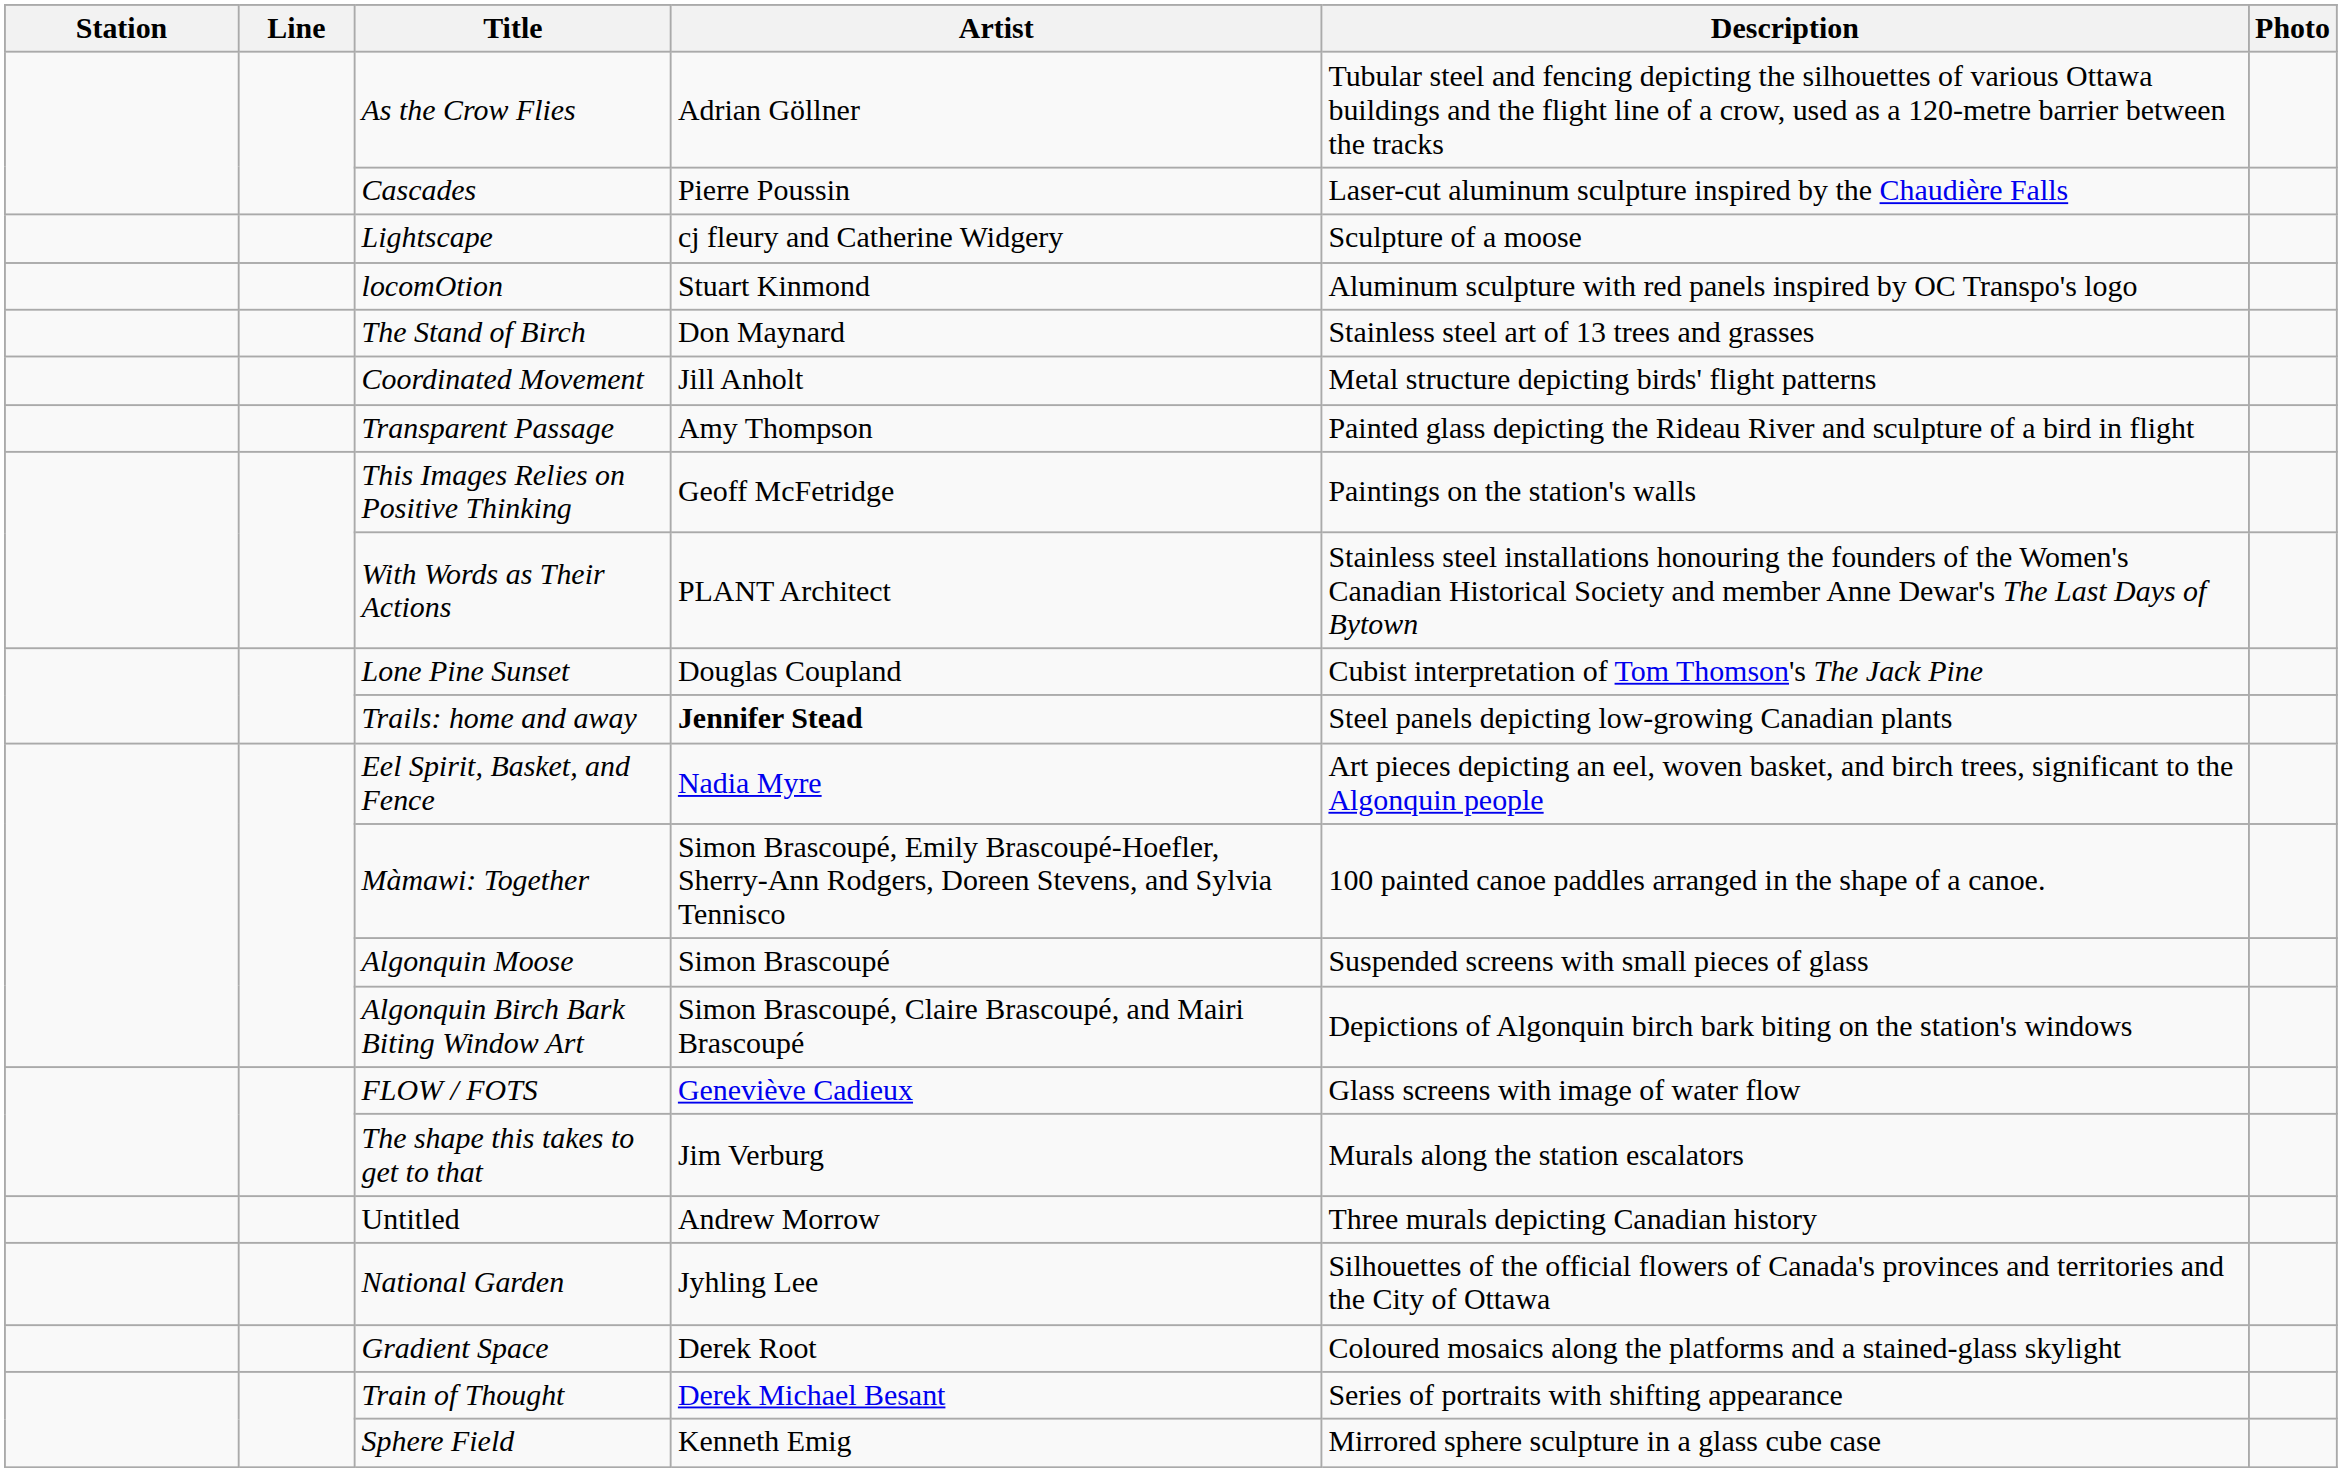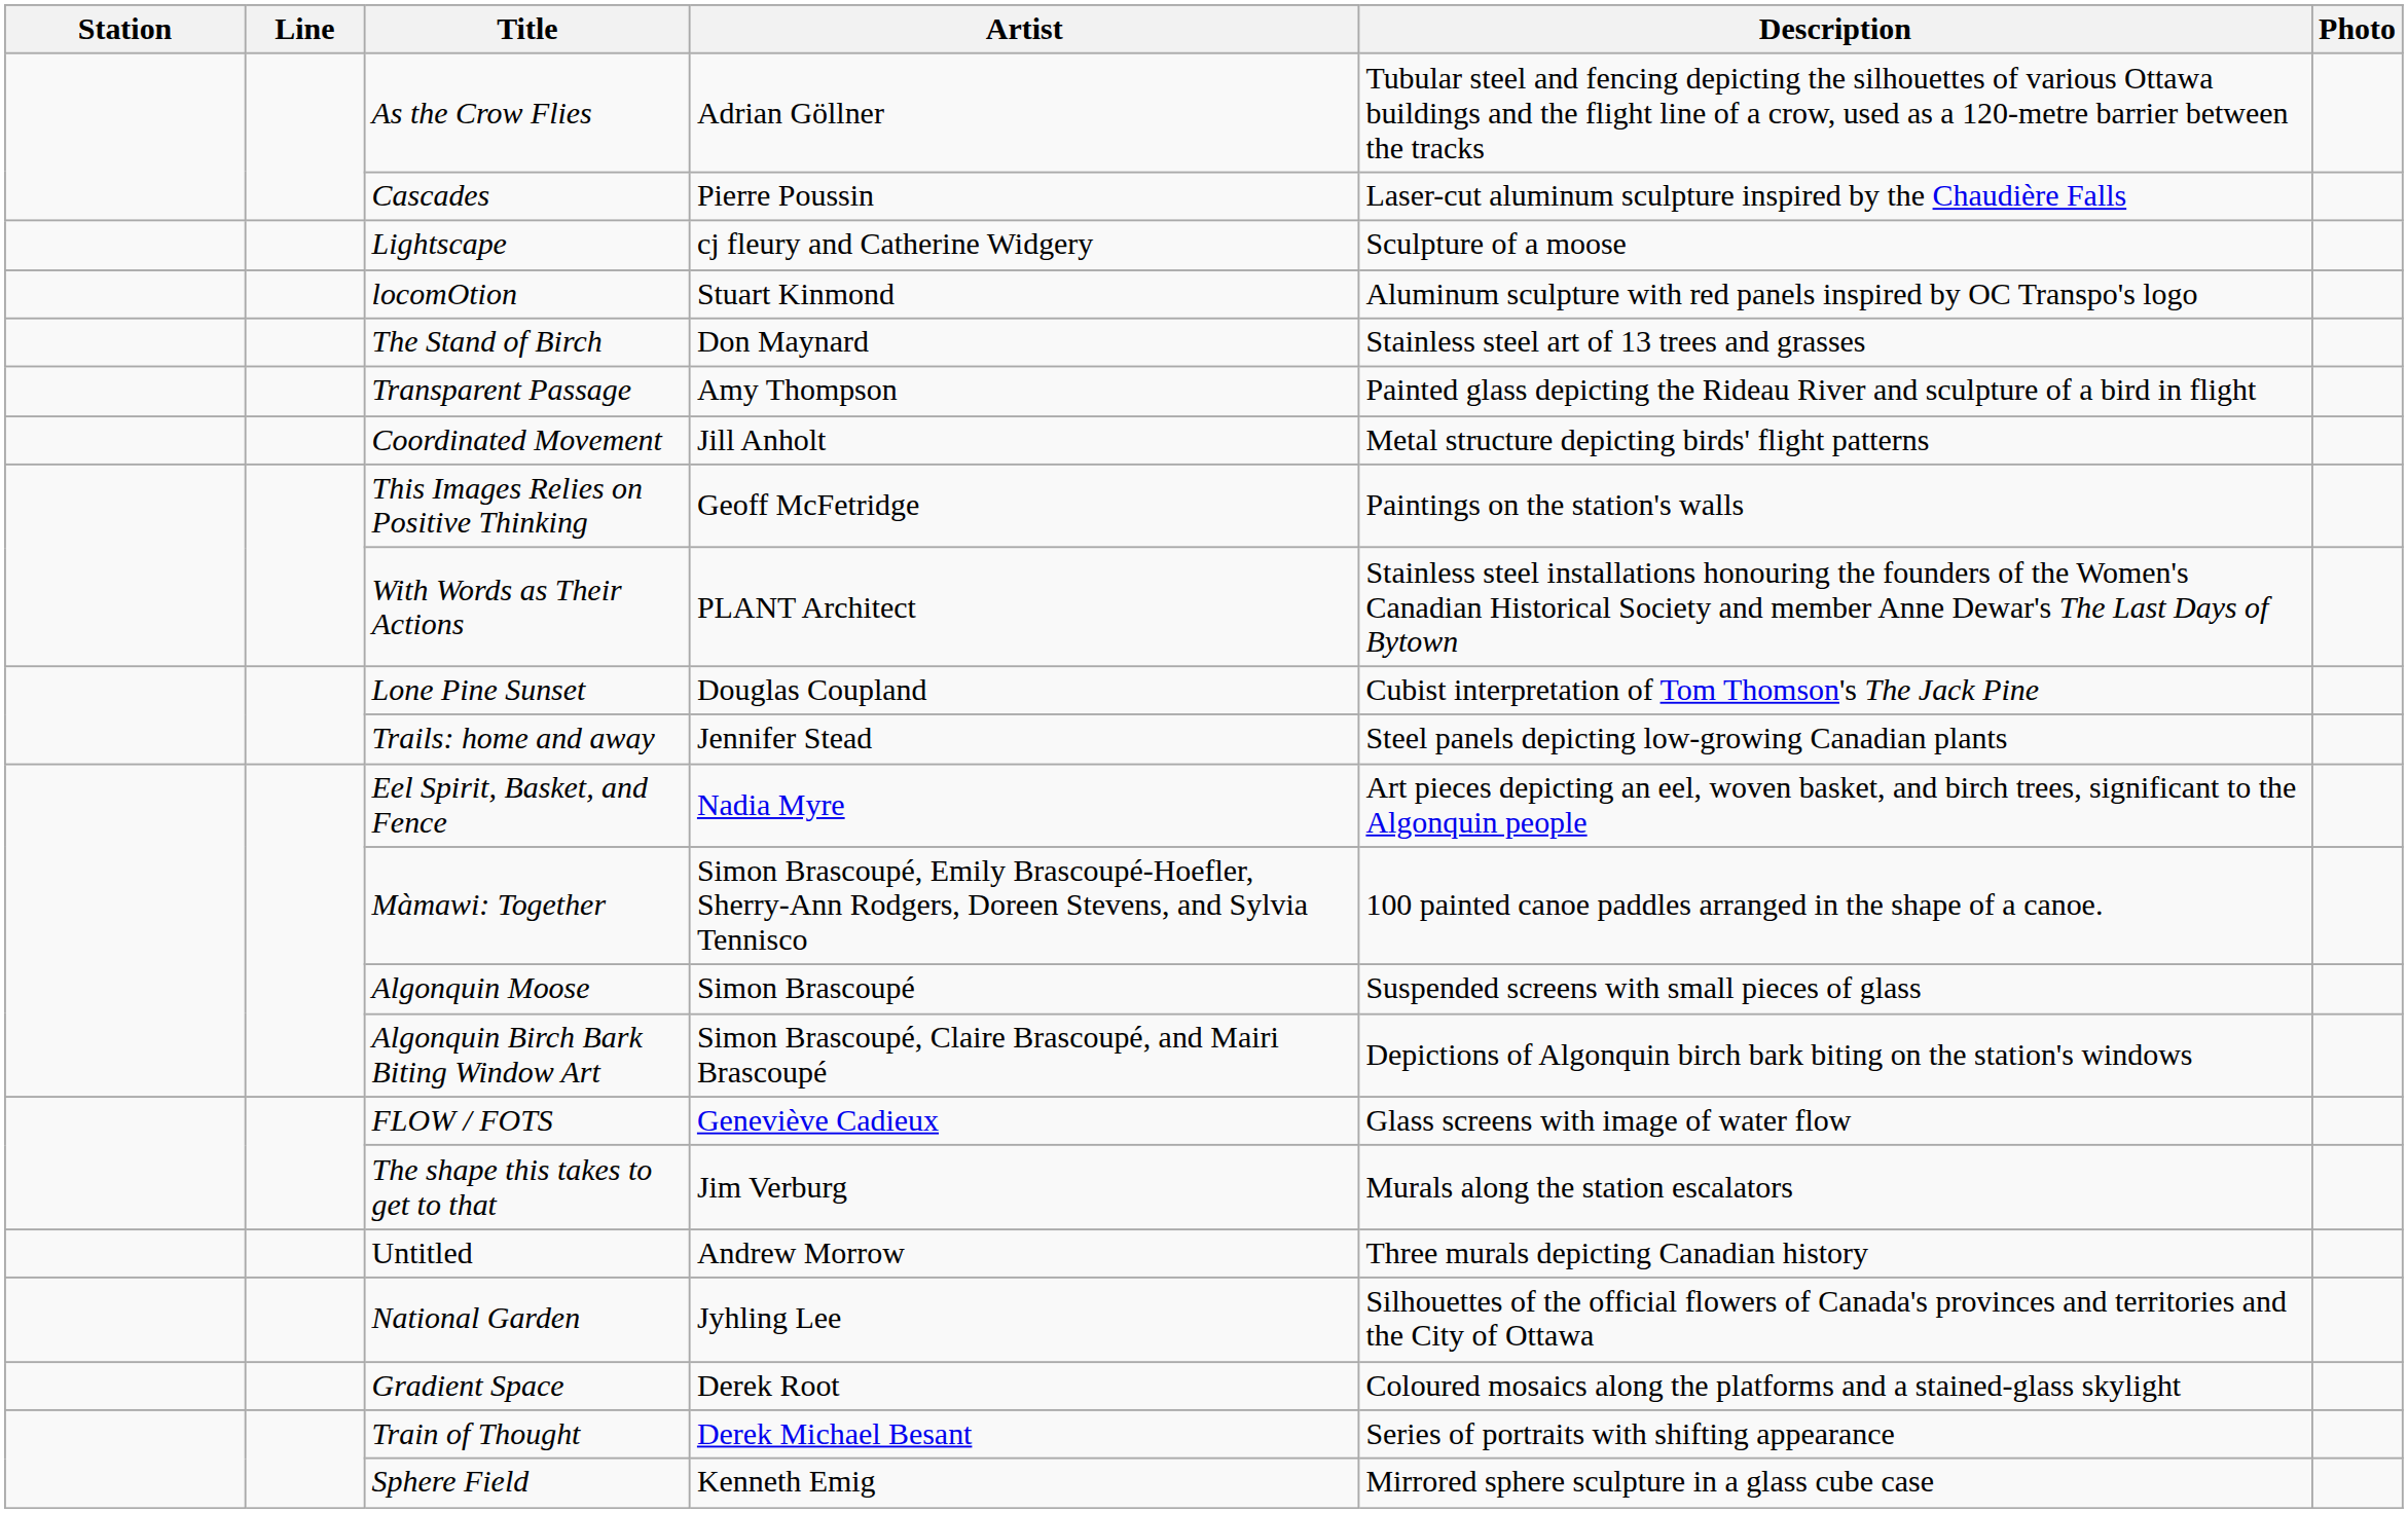rows swapped: Coordinated Movement <-> Transparent Passage
Trails: home and away | Artist: bold -> normal
